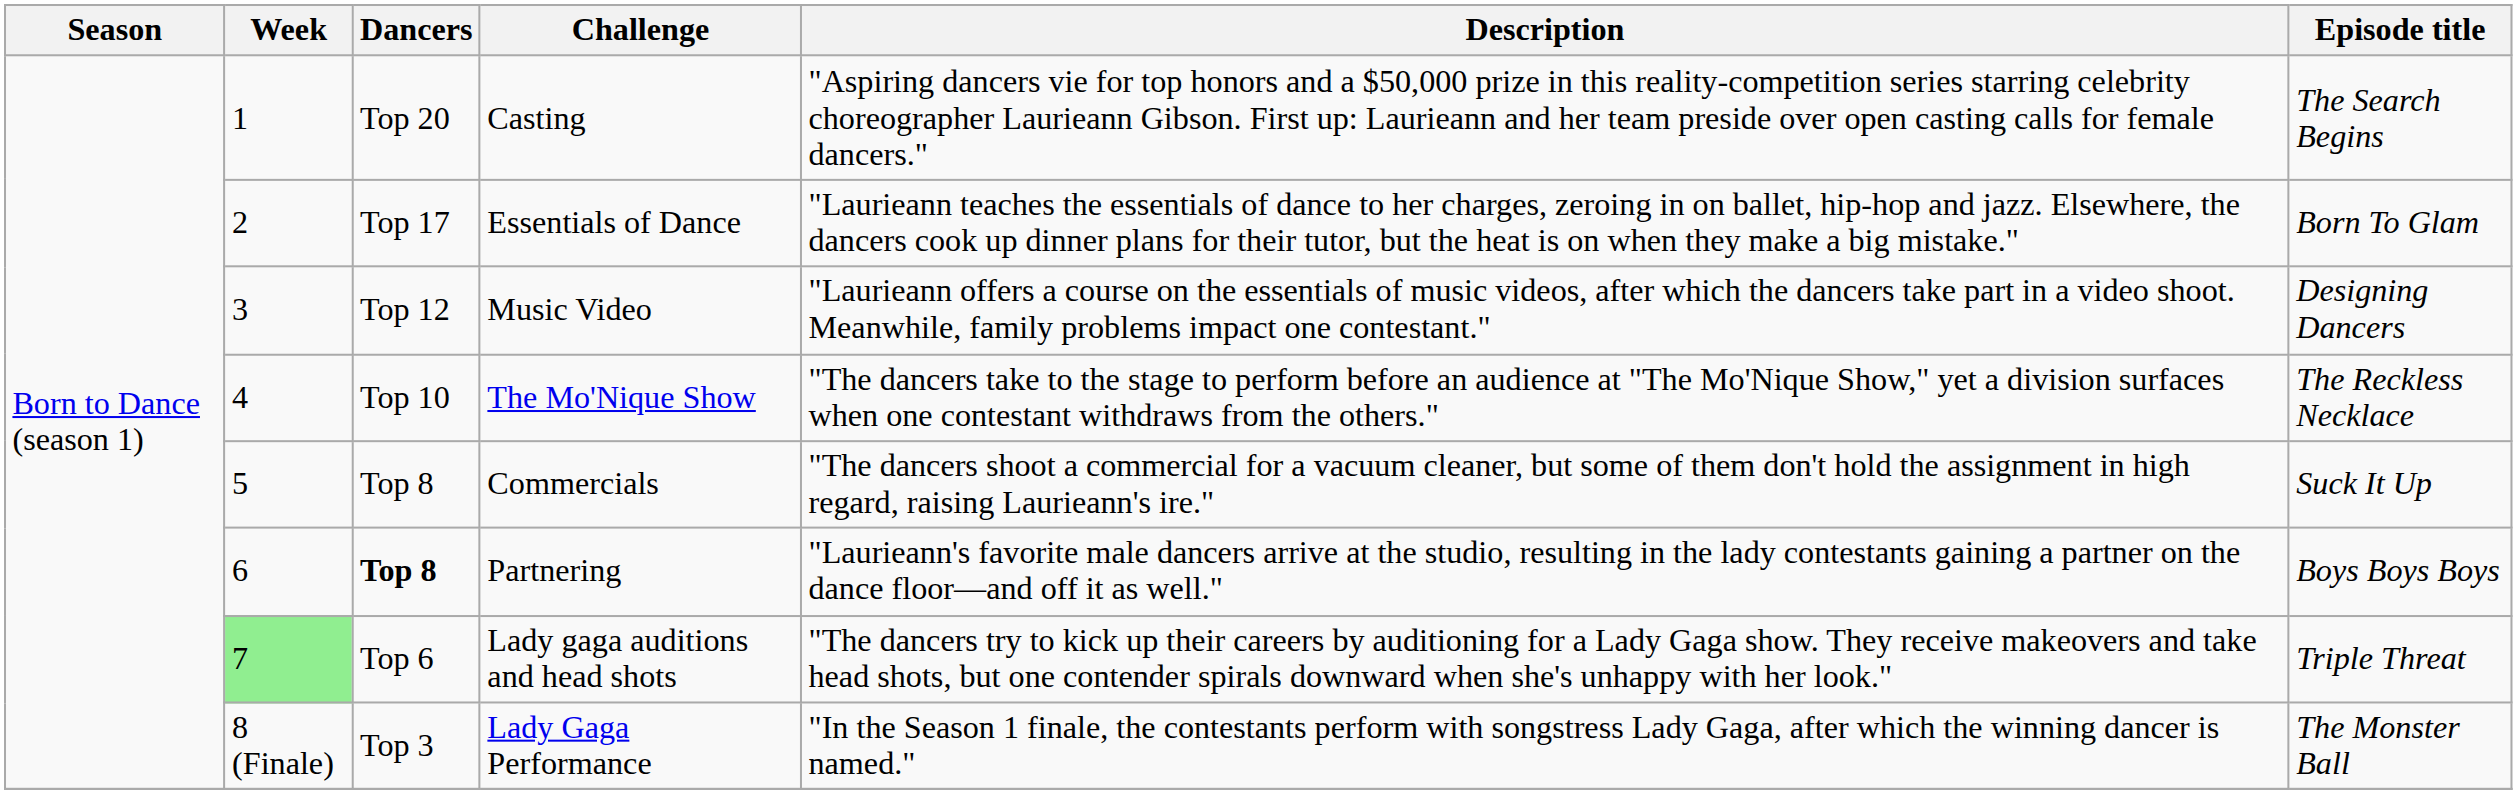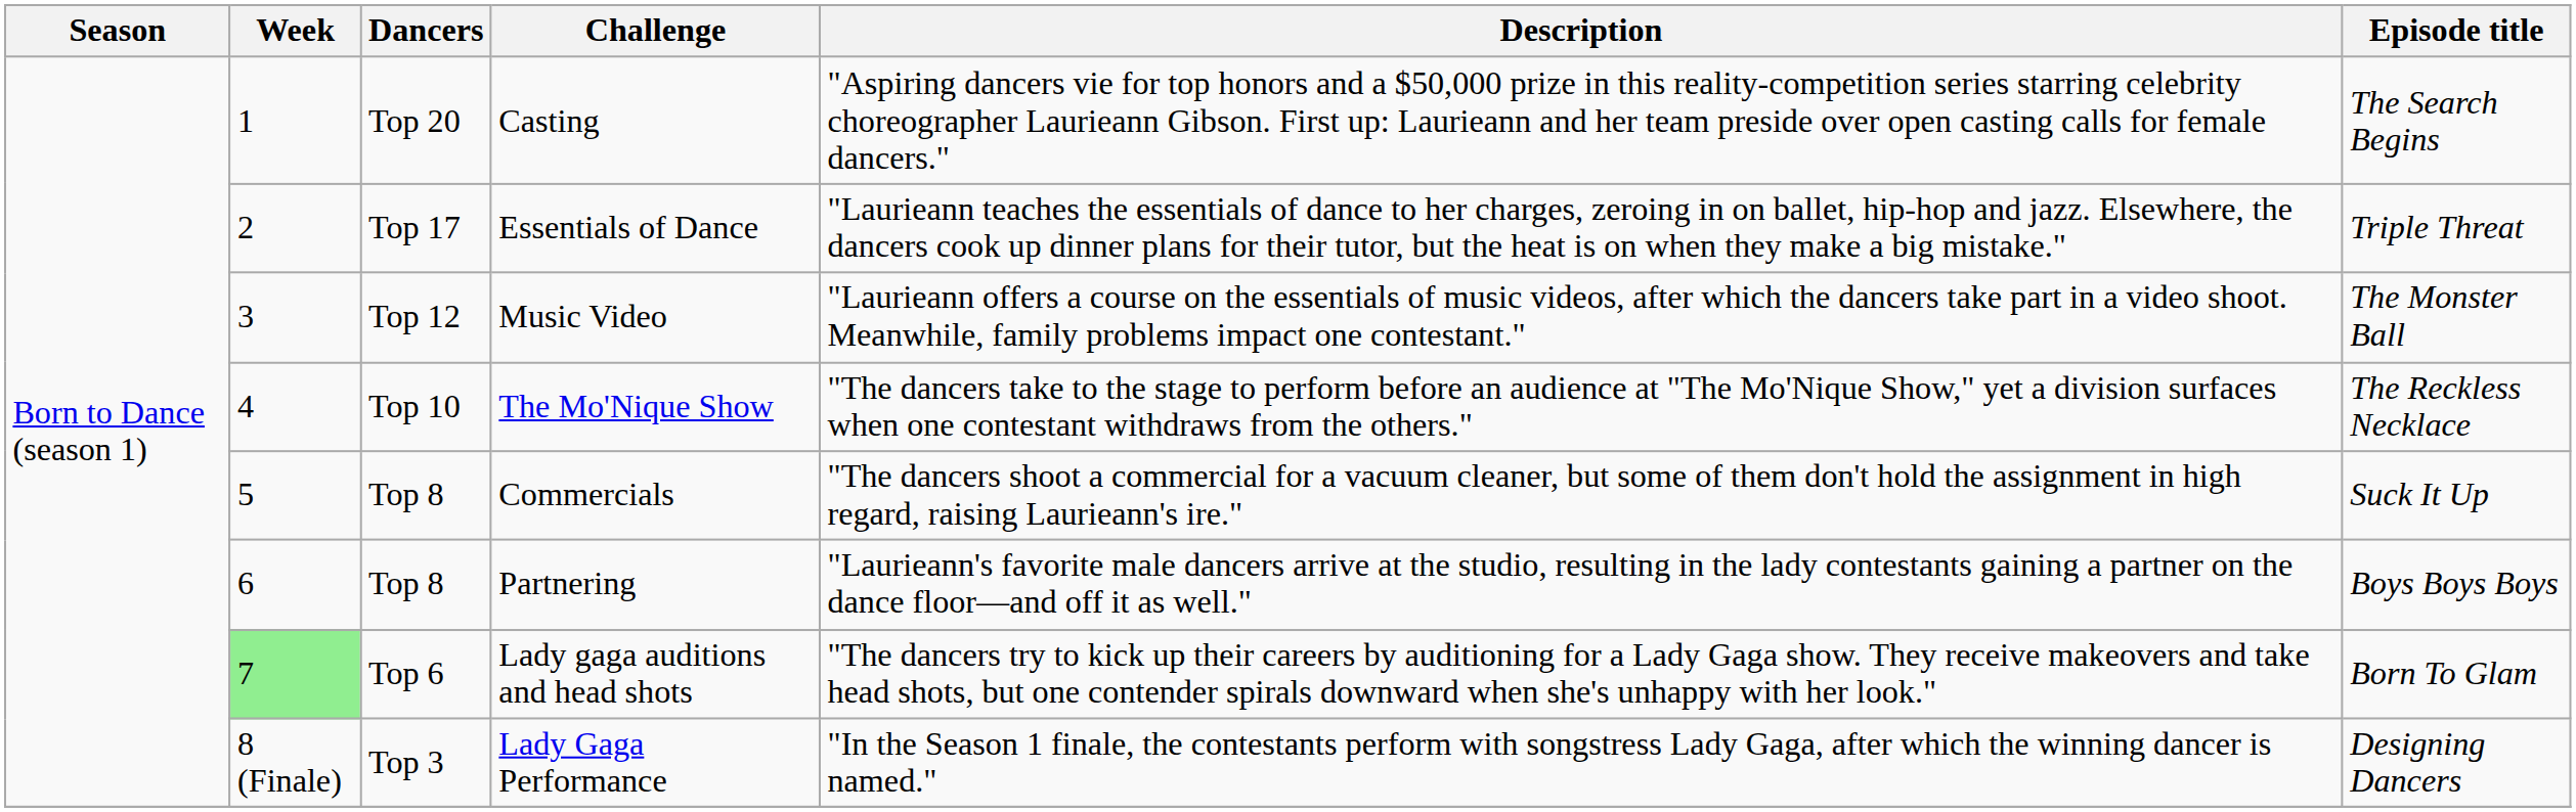Essentials of Dance | Episode title: Born To Glam -> Triple Threat
Music Video | Episode title: Designing Dancers -> The Monster Ball
Partnering | Dancers: bold -> normal
Lady gaga auditions and head shots | Episode title: Triple Threat -> Born To Glam
Lady Gaga Performance | Episode title: The Monster Ball -> Designing Dancers
